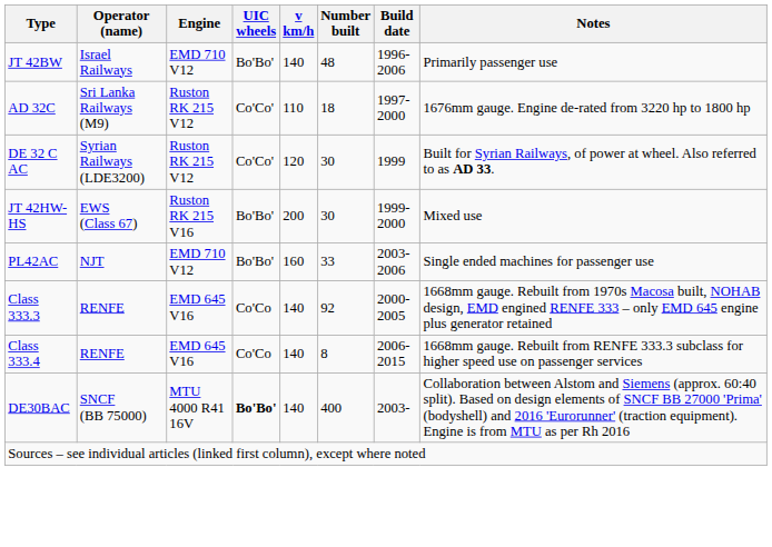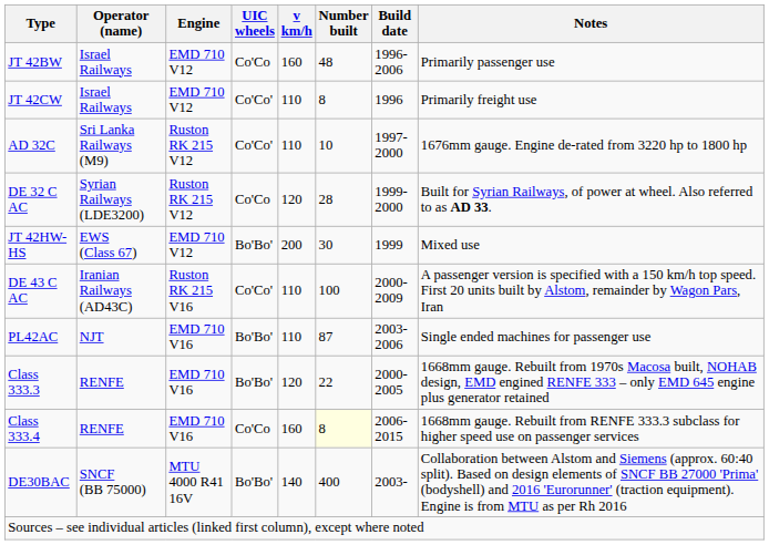JT 42BW | UIC wheels: Bo'Bo' -> Co'Co
JT 42BW | v km/h: 140 -> 160
+ row: JT 42CW | Israel Railways | EMD 710 V12 | Co'Co' | 110 | 8 | 1996 | Primarily freight use
AD 32C | Number built: 18 -> 10
DE 32 C AC | UIC wheels: Co'Co' -> Co'Co
DE 32 C AC | Number built: 30 -> 28
DE 32 C AC | Build date: 1999 -> 1999-2000
JT 42HW-HS | Engine: Ruston RK 215 V16 -> EMD 710 V12
JT 42HW-HS | Build date: 1999-2000 -> 1999
+ row: DE 43 C AC | Iranian Railways (AD43C) | Ruston RK 215 V16 | Co'Co' | 110 | 100 | 2000-2009 | A passenger version is specified with a 150 km/h top speed. First 20 units built by Alstom, remainder by Wagon Pars, Iran
PL42AC | Engine: EMD 710 V12 -> EMD 710 V16
PL42AC | v km/h: 160 -> 110
PL42AC | Number built: 33 -> 87
Class 333.3 | Engine: EMD 645 V16 -> EMD 710 V16
Class 333.3 | UIC wheels: Co'Co -> Bo'Bo'
Class 333.3 | v km/h: 140 -> 120
Class 333.3 | Number built: 92 -> 22
Class 333.4 | Engine: EMD 645 V16 -> EMD 710 V16
Class 333.4 | v km/h: 140 -> 160
Class 333.4 | Number built: no background -> lightyellow background
DE30BAC | UIC wheels: bold -> normal
